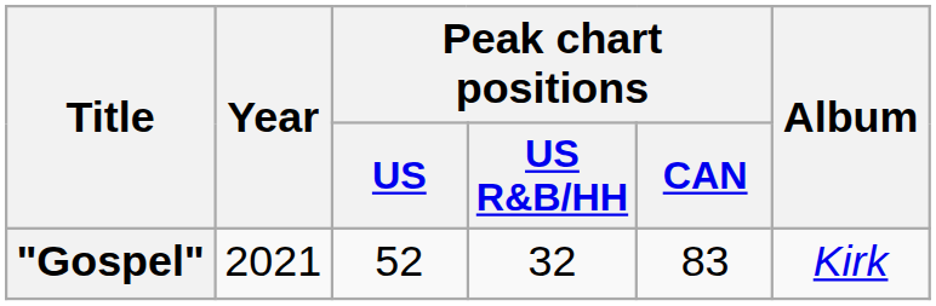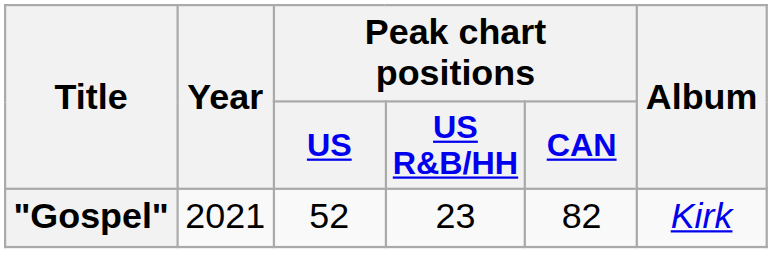"Gospel" | Peak chart positions / US R&B/HH: 32 -> 23
"Gospel" | Peak chart positions / CAN: 83 -> 82
